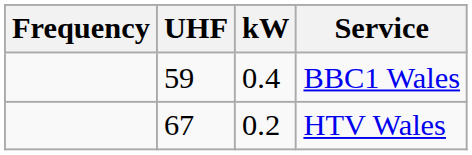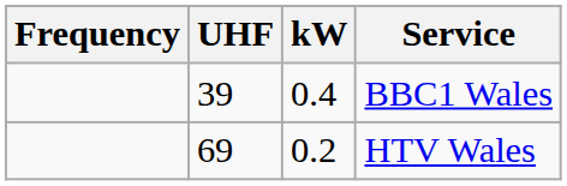BBC1 Wales | UHF: 59 -> 39
HTV Wales | UHF: 67 -> 69
